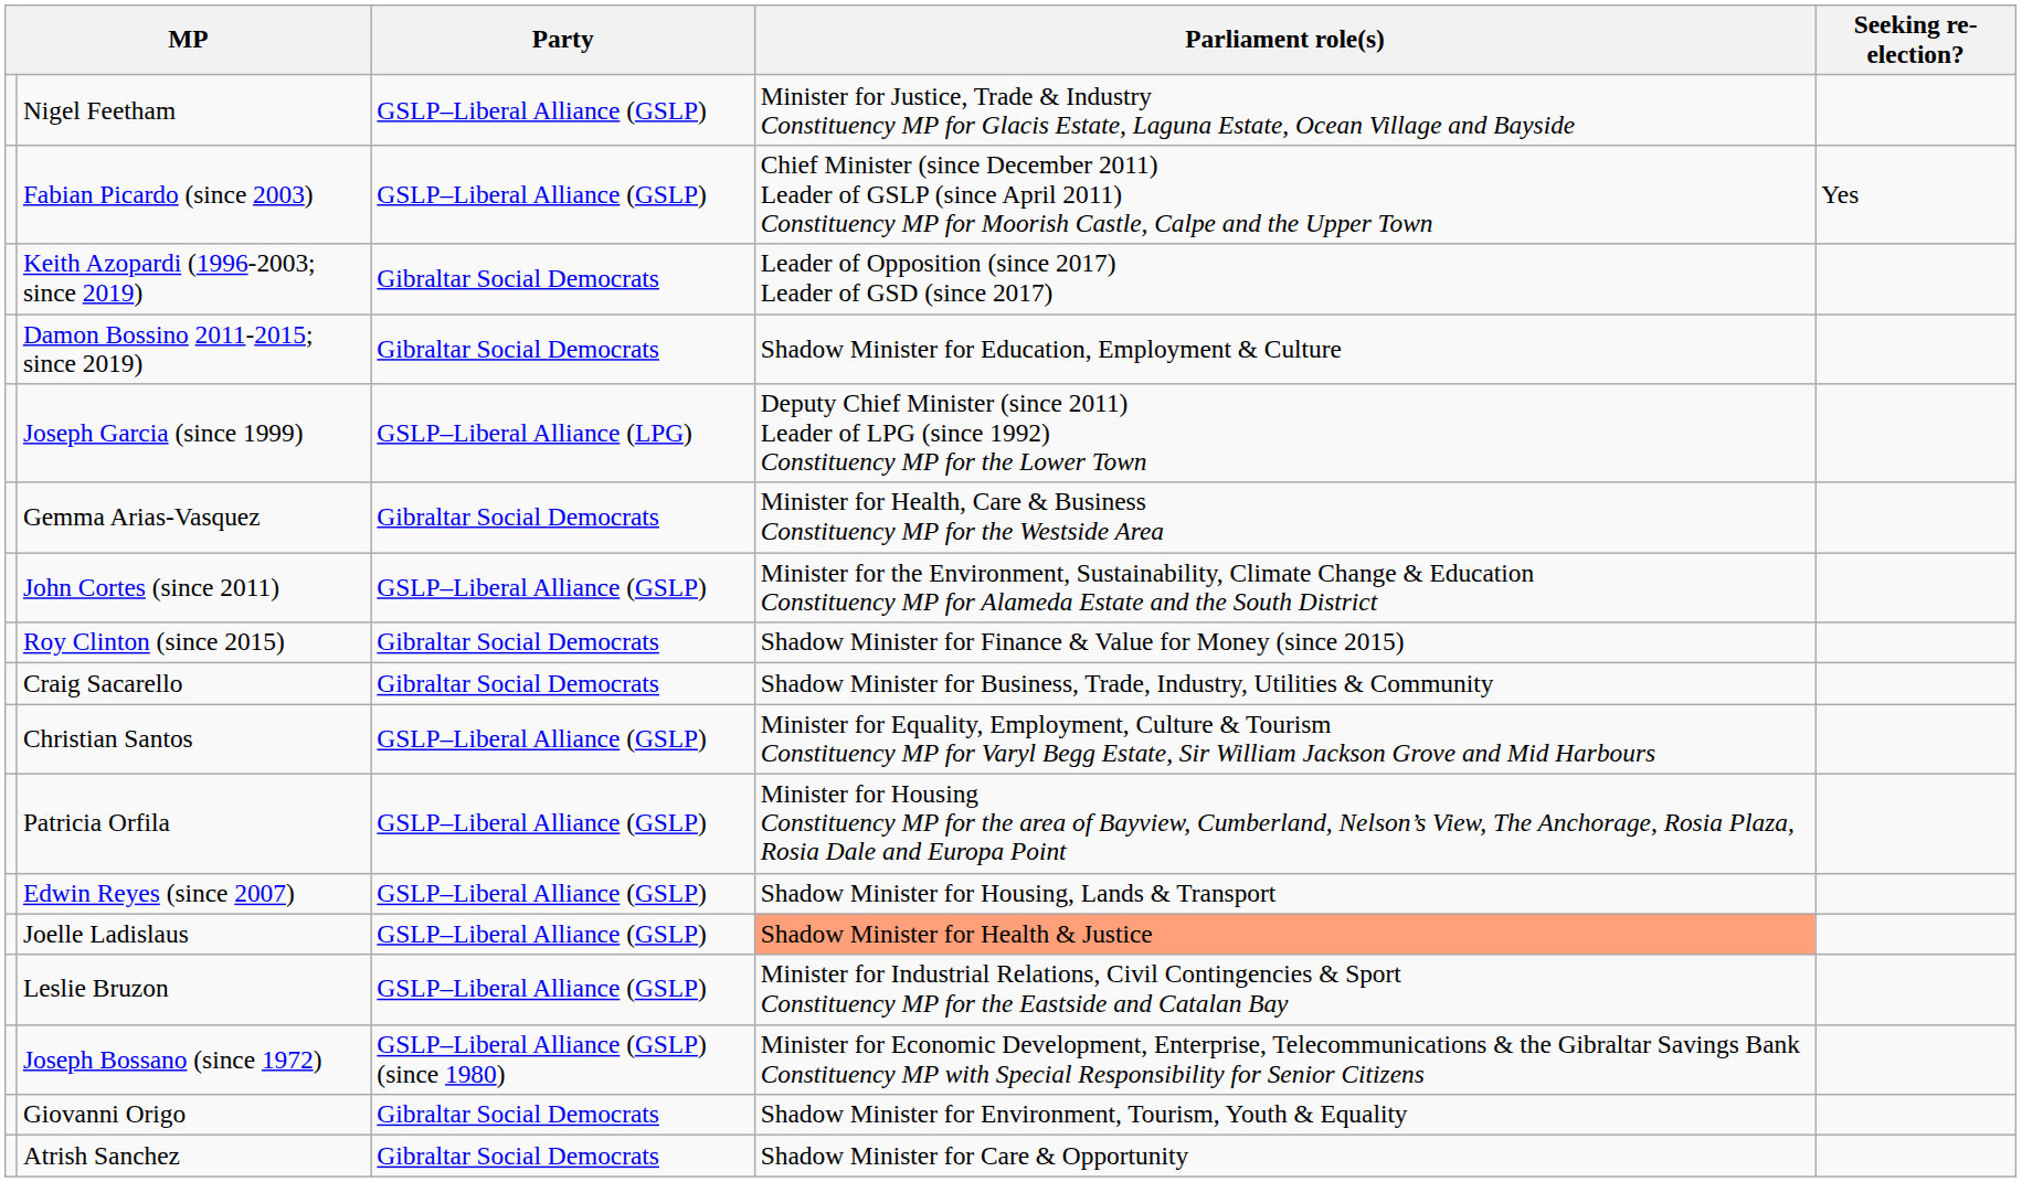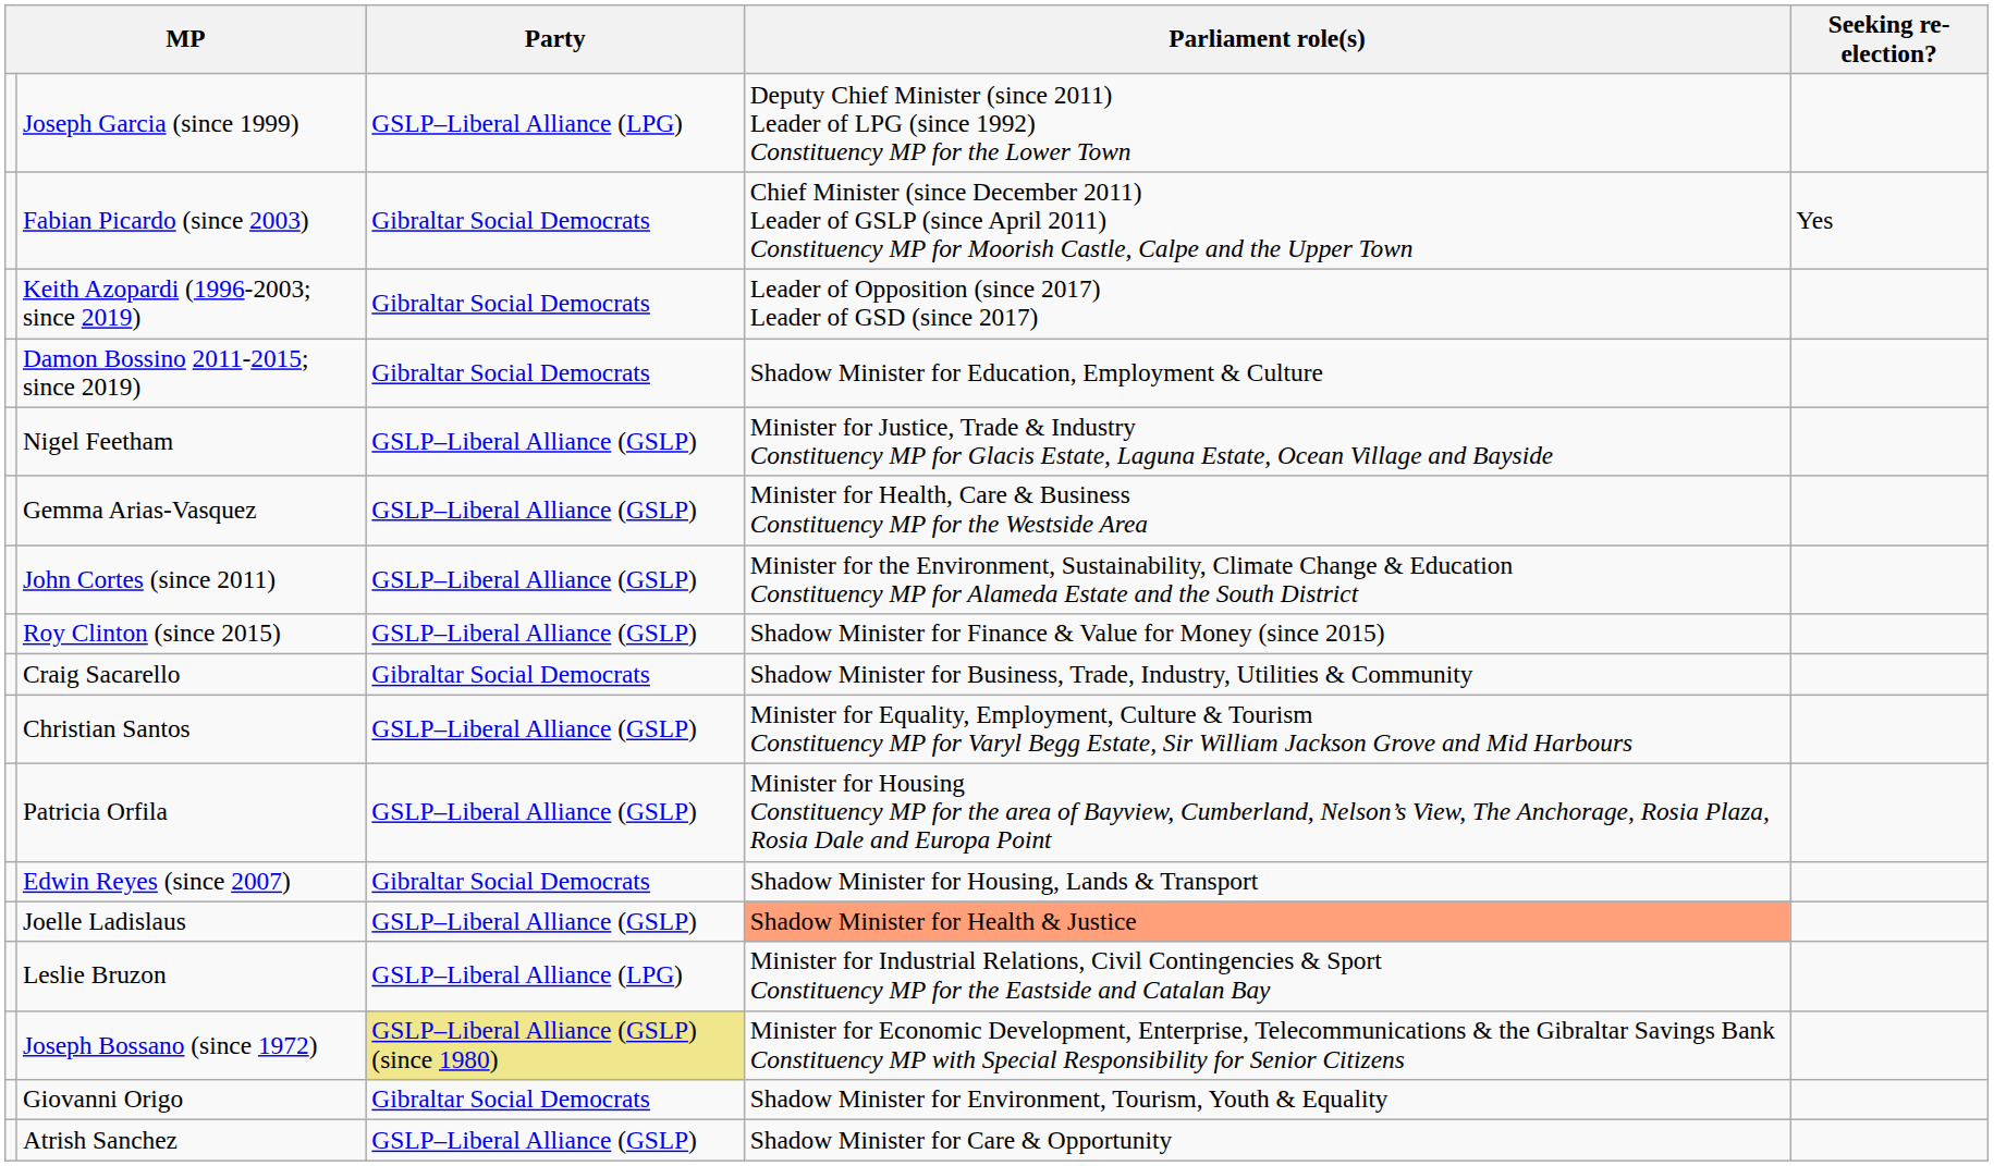rows swapped: Joseph Garcia (since 1999) <-> Nigel Feetham
Fabian Picardo (since 2003) | Party: GSLP–Liberal Alliance (GSLP) -> Gibraltar Social Democrats
Gemma Arias-Vasquez | Party: Gibraltar Social Democrats -> GSLP–Liberal Alliance (GSLP)
Roy Clinton (since 2015) | Party: Gibraltar Social Democrats -> GSLP–Liberal Alliance (GSLP)
Edwin Reyes (since 2007) | Party: GSLP–Liberal Alliance (GSLP) -> Gibraltar Social Democrats
Leslie Bruzon | Party: GSLP–Liberal Alliance (GSLP) -> GSLP–Liberal Alliance (LPG)
Joseph Bossano (since 1972) | Party: no background -> khaki background
Atrish Sanchez | Party: Gibraltar Social Democrats -> GSLP–Liberal Alliance (GSLP)
